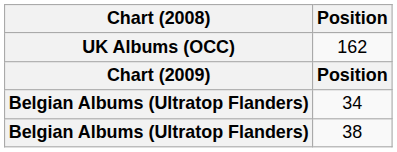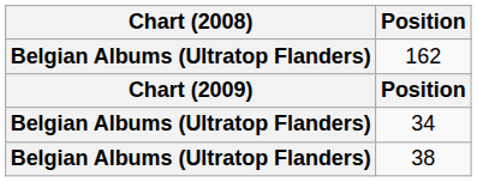162 | Chart (2008): UK Albums (OCC) -> Belgian Albums (Ultratop Flanders)
